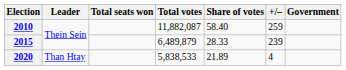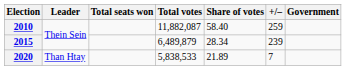2015 | Share of votes: 28.33 -> 28.34
2020 | +/–: 4 -> 7
